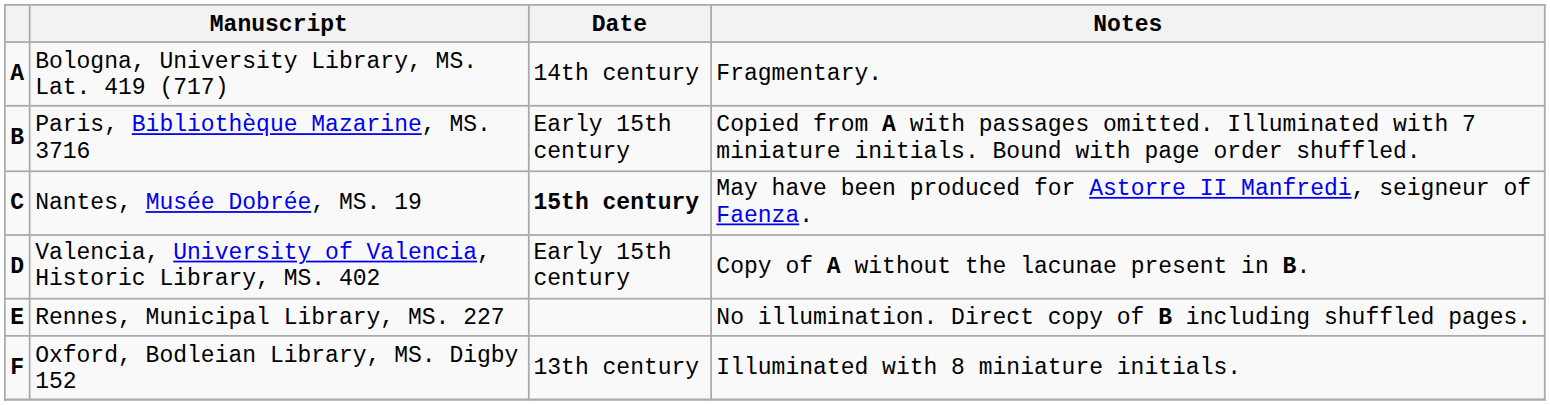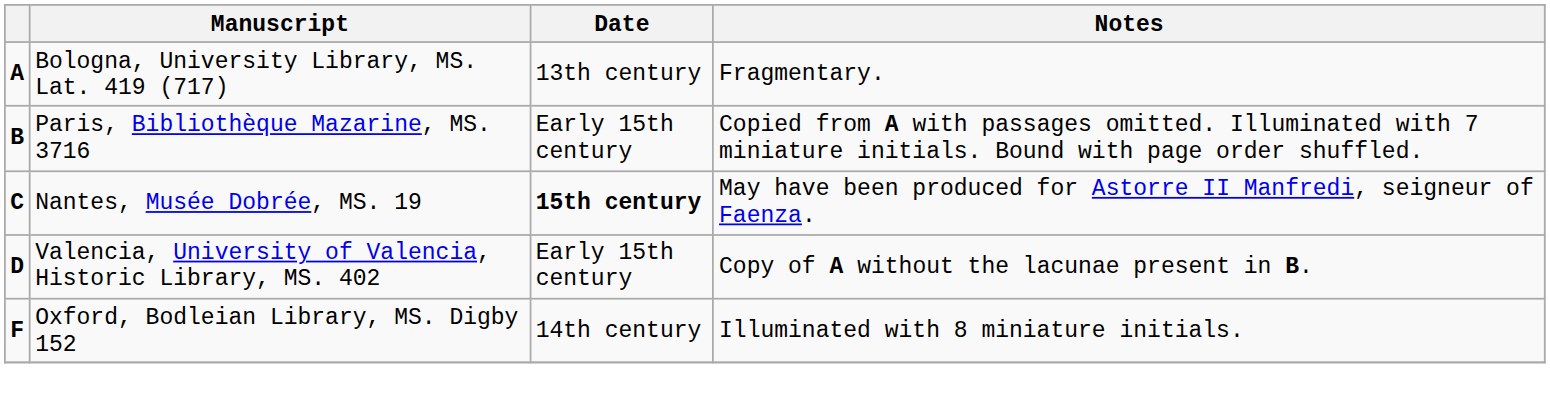Bologna, University Library, MS. Lat. 419 (717) | Date: 14th century -> 13th century
- row: E | Rennes, Municipal Library, MS. 227 | No illumination. Direct copy of B including shuffled pages.
Oxford, Bodleian Library, MS. Digby 152 | Date: 13th century -> 14th century
